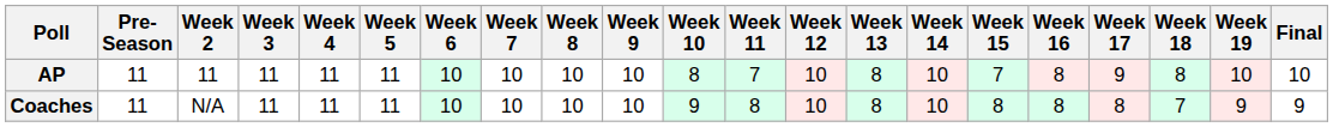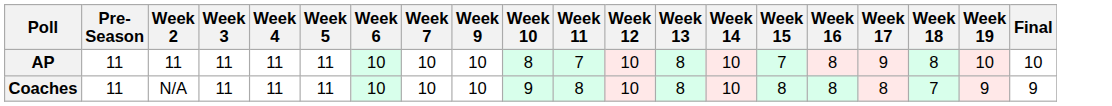- column: Week 8 | 10 | 10
